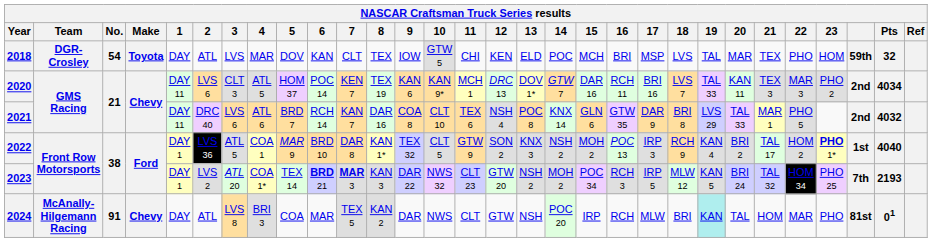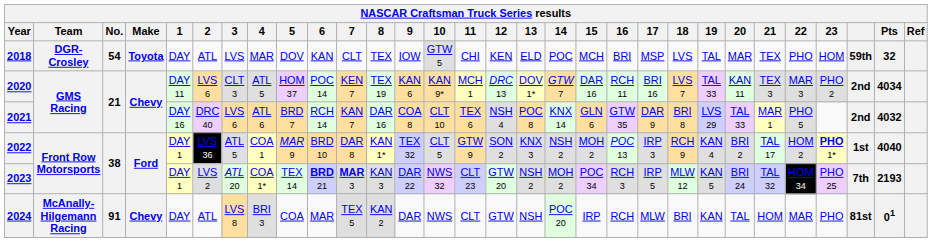2021 | 1: DAY 11 -> DAY 16
2024 | 19: paleturquoise background -> no background
